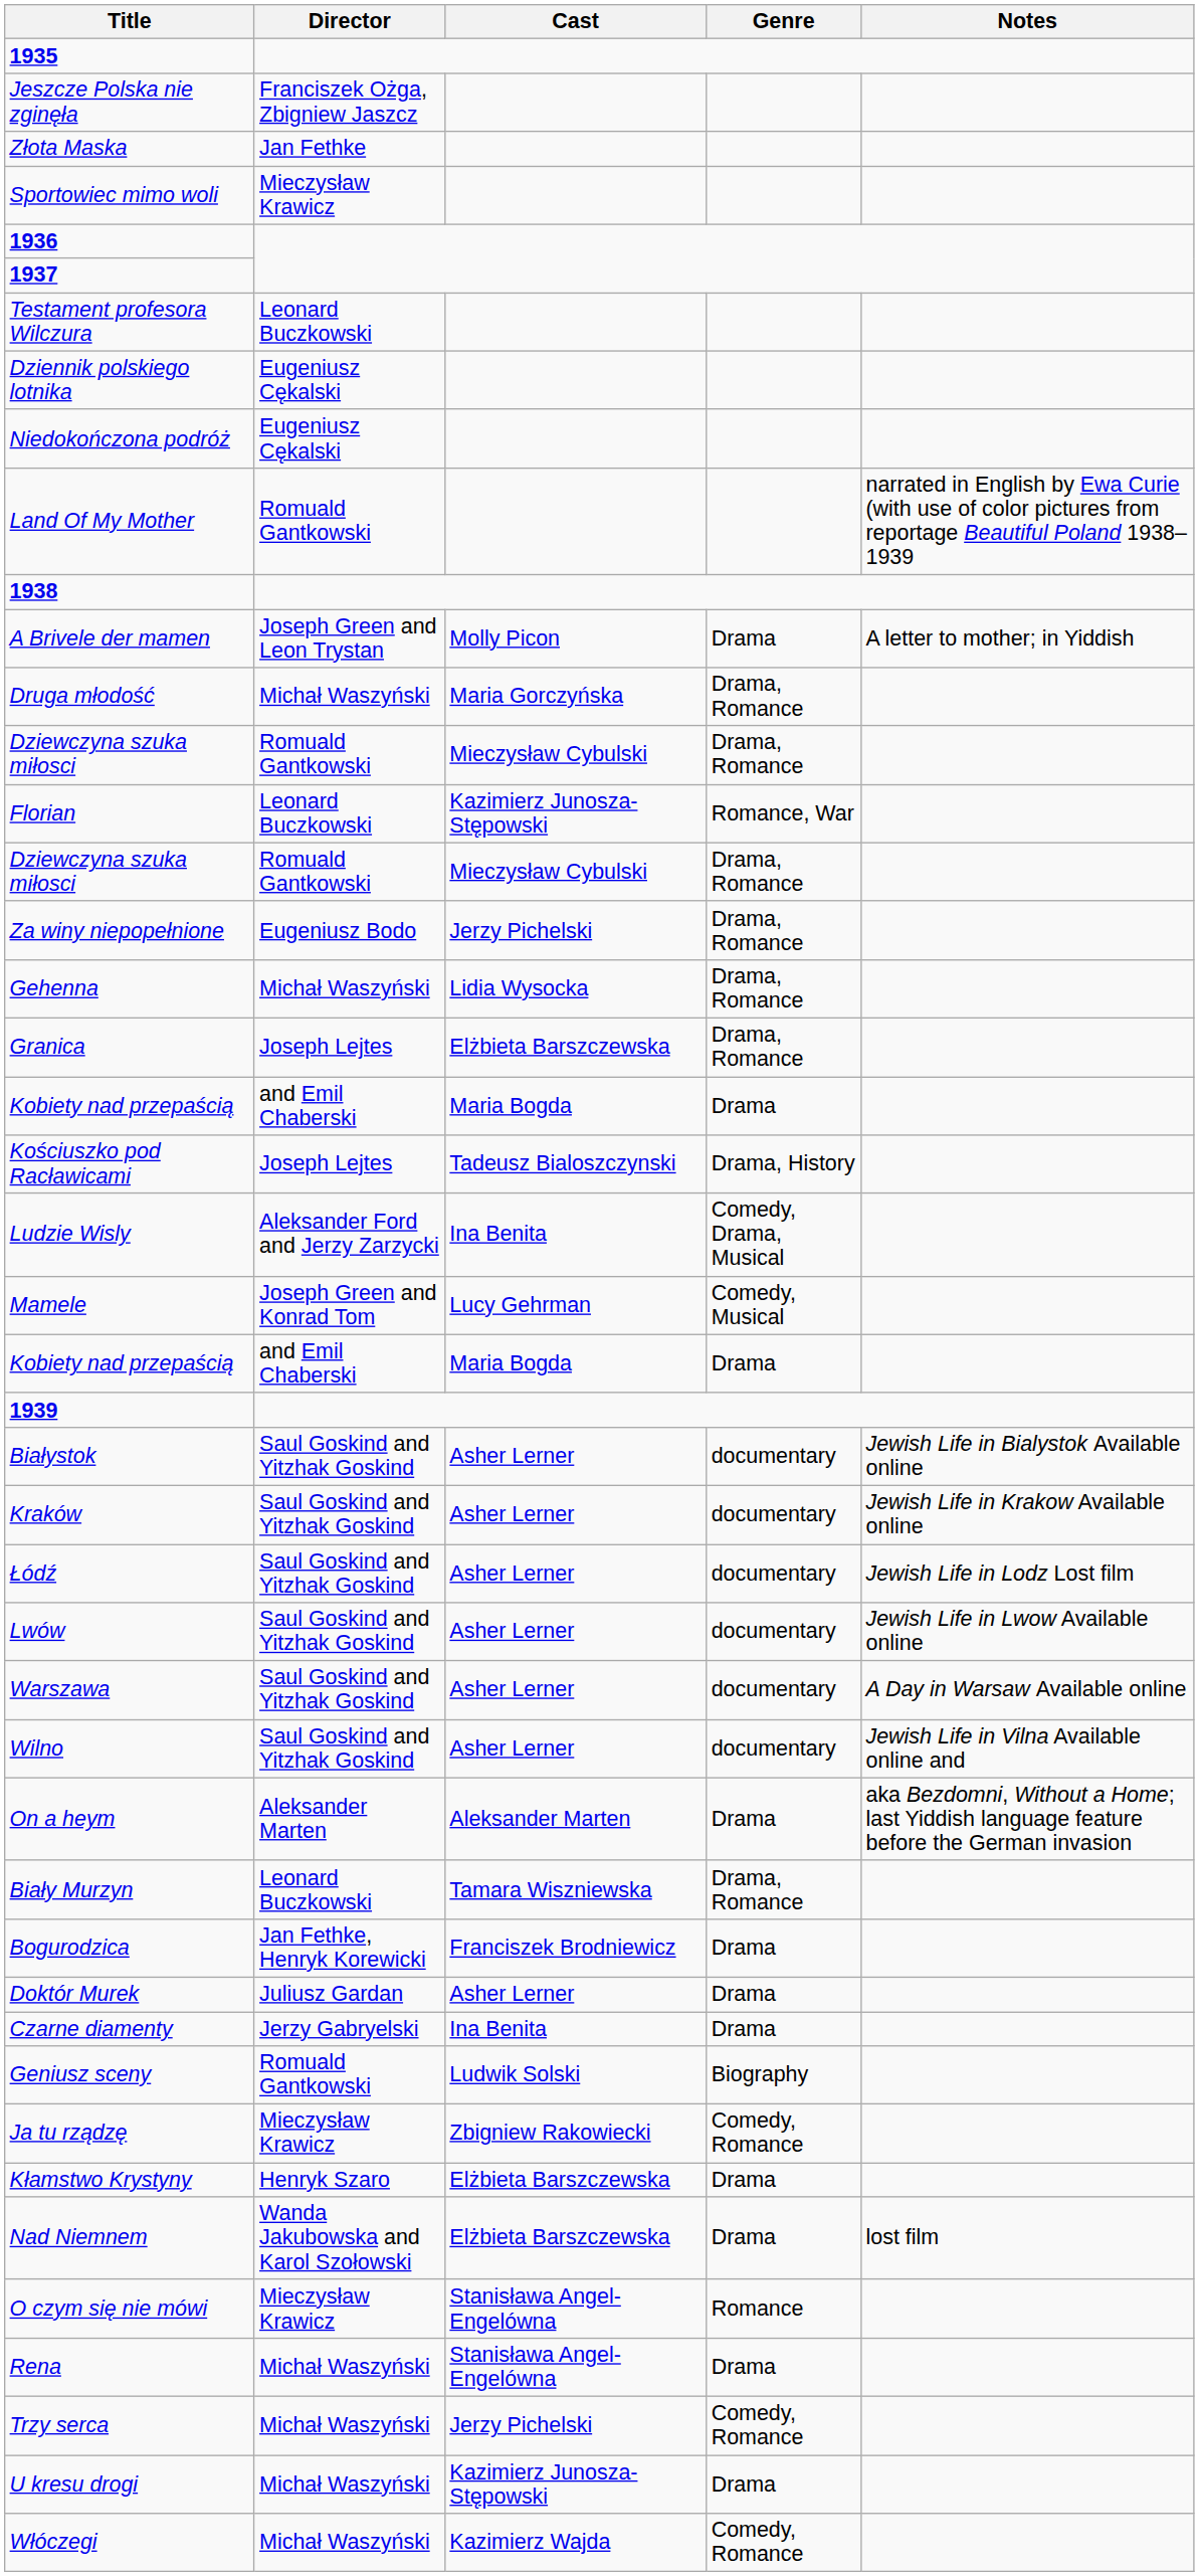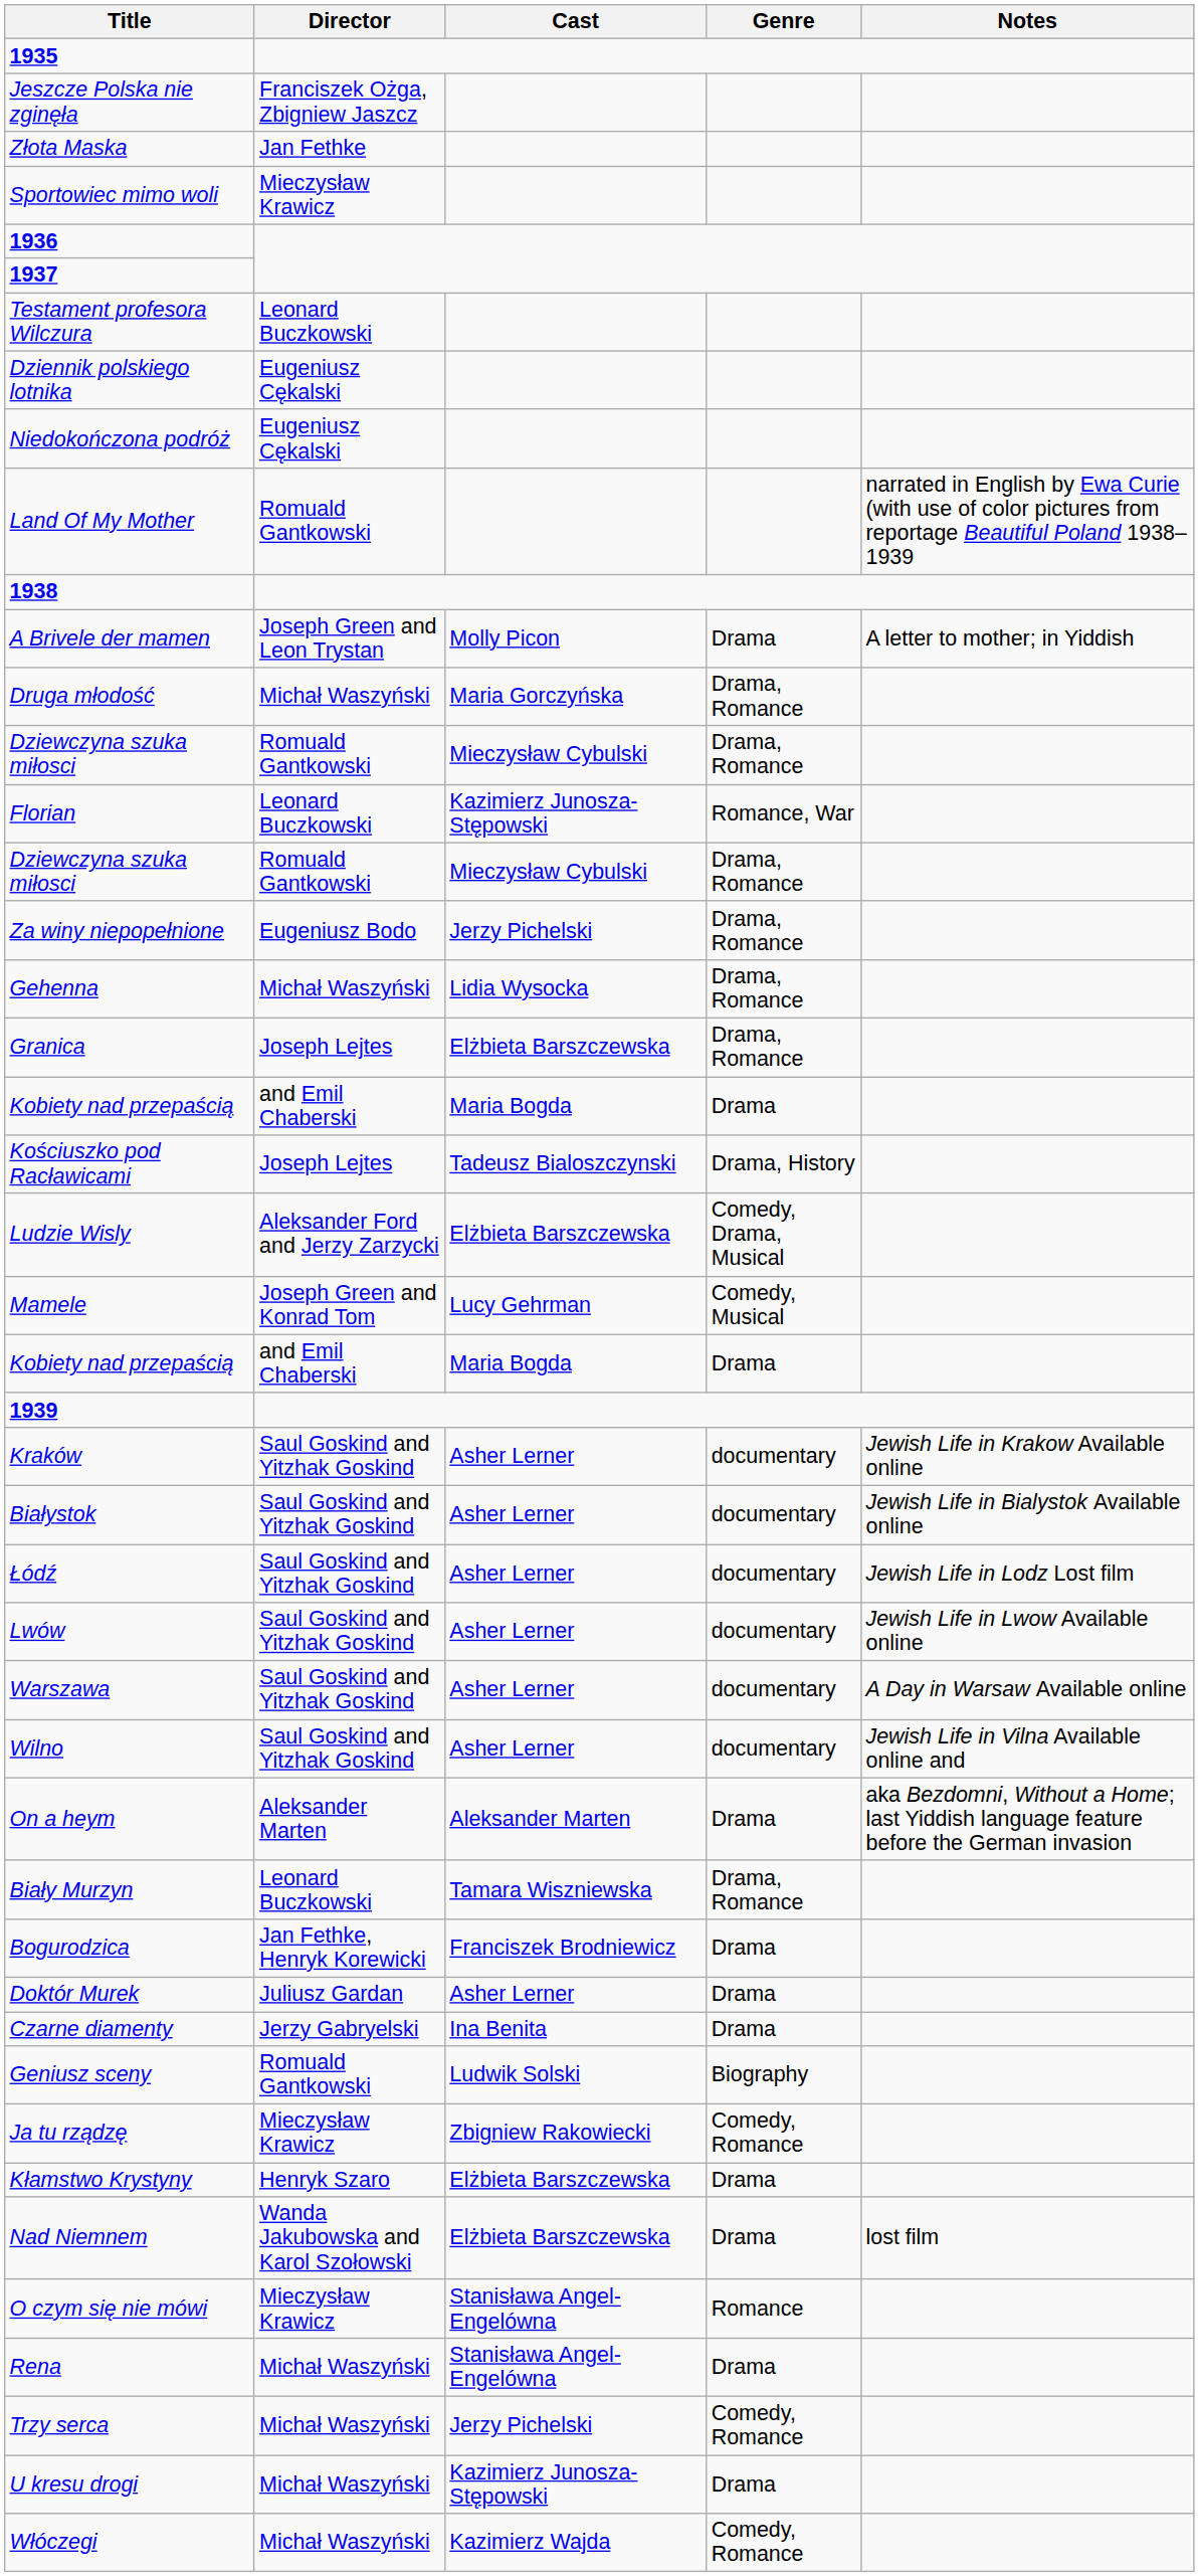Ludzie Wisly | Cast: Ina Benita -> Elżbieta Barszczewska
rows swapped: Białystok <-> Kraków
